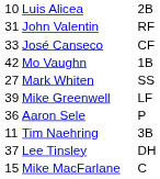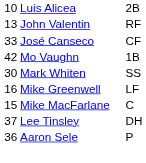John Valentin | column 1: 31 -> 13
Mark Whiten | column 1: 27 -> 30
Mike Greenwell | column 1: 39 -> 16
rows swapped: Mike MacFarlane <-> Aaron Sele
- row: 11 | Tim Naehring | 3B
